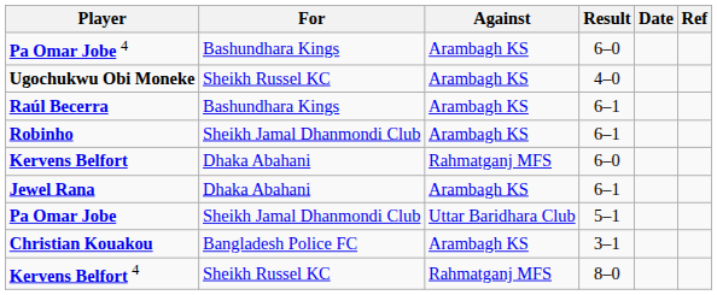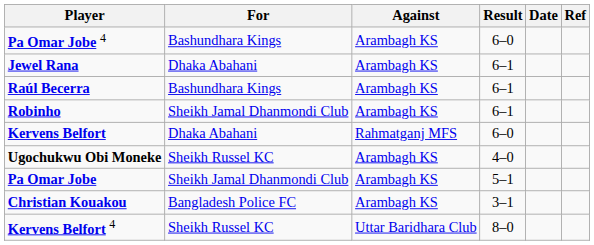rows swapped: Ugochukwu Obi Moneke <-> Jewel Rana
Pa Omar Jobe | Against: Uttar Baridhara Club -> Arambagh KS
Kervens Belfort 4 | Against: Rahmatganj MFS -> Uttar Baridhara Club
